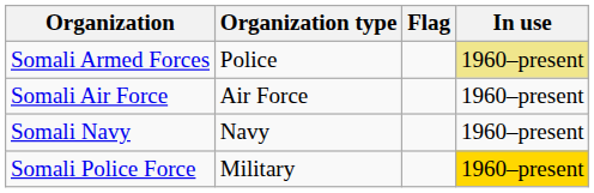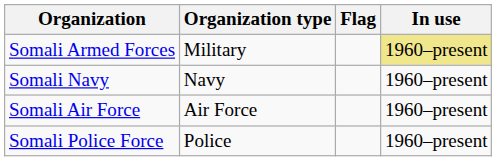Somali Armed Forces | Organization type: Police -> Military
rows swapped: Somali Navy <-> Somali Air Force
Somali Police Force | Organization type: Military -> Police
Somali Police Force | In use: gold background -> no background
